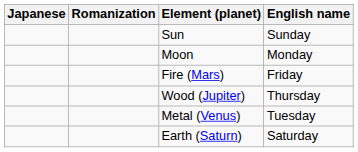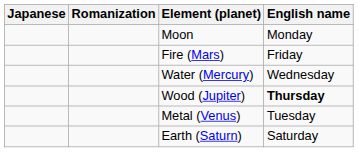- row: Sun | Sunday
+ row: Water (Mercury) | Wednesday
Wood (Jupiter) | English name: normal -> bold
